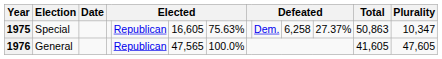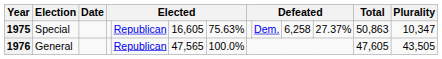1976 | Total: 41,605 -> 47,605
1976 | Plurality: 47,605 -> 43,505
